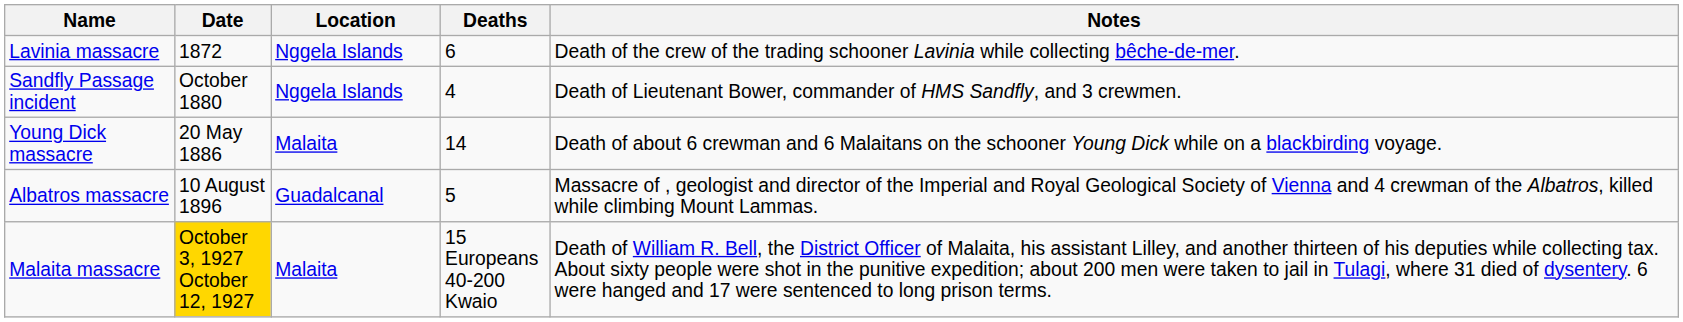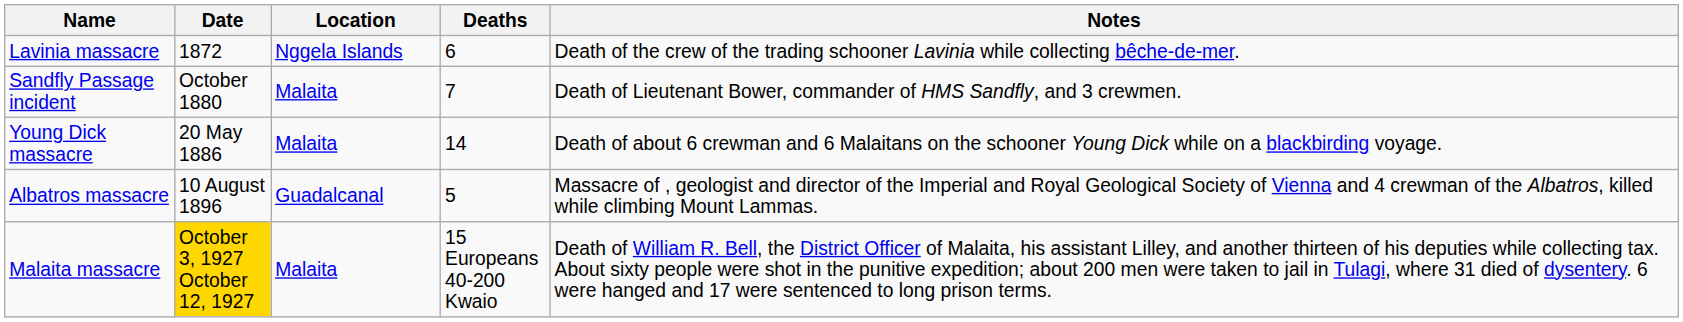Sandfly Passage incident | Location: Nggela Islands -> Malaita
Sandfly Passage incident | Deaths: 4 -> 7
